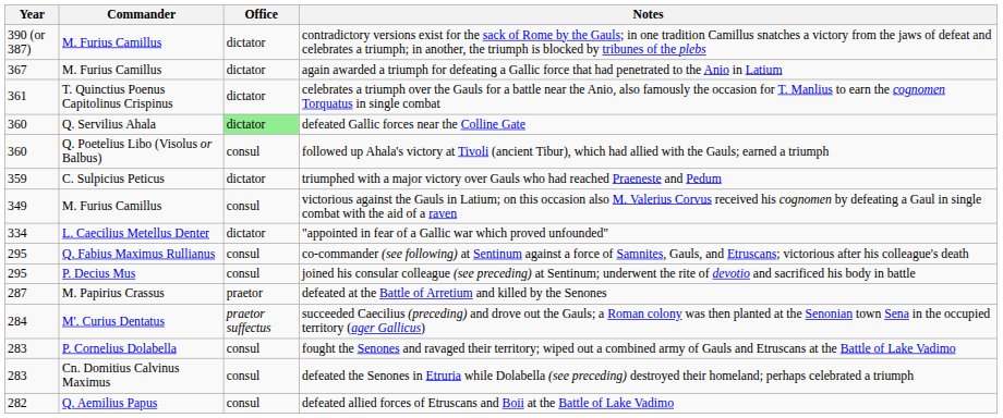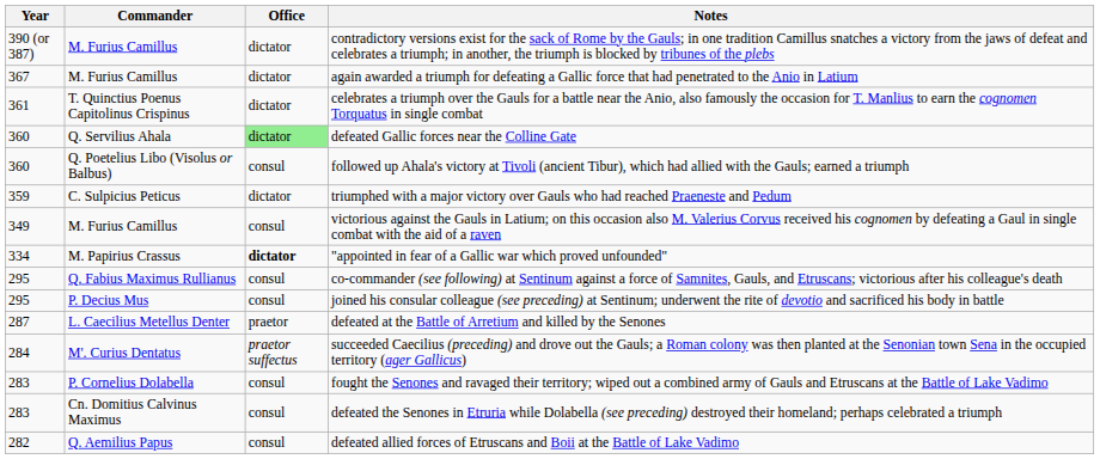"appointed in fear of a Gallic war which proved unfounded" | Commander: L. Caecilius Metellus Denter -> M. Papirius Crassus
"appointed in fear of a Gallic war which proved unfounded" | Office: normal -> bold
defeated at the Battle of Arretium and killed by the Senones | Commander: M. Papirius Crassus -> L. Caecilius Metellus Denter
